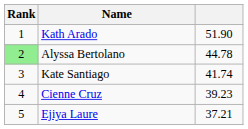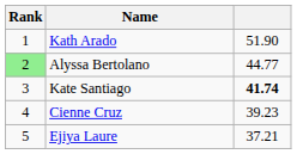Alyssa Bertolano | column 3: 44.78 -> 44.77
Kate Santiago | column 3: normal -> bold
